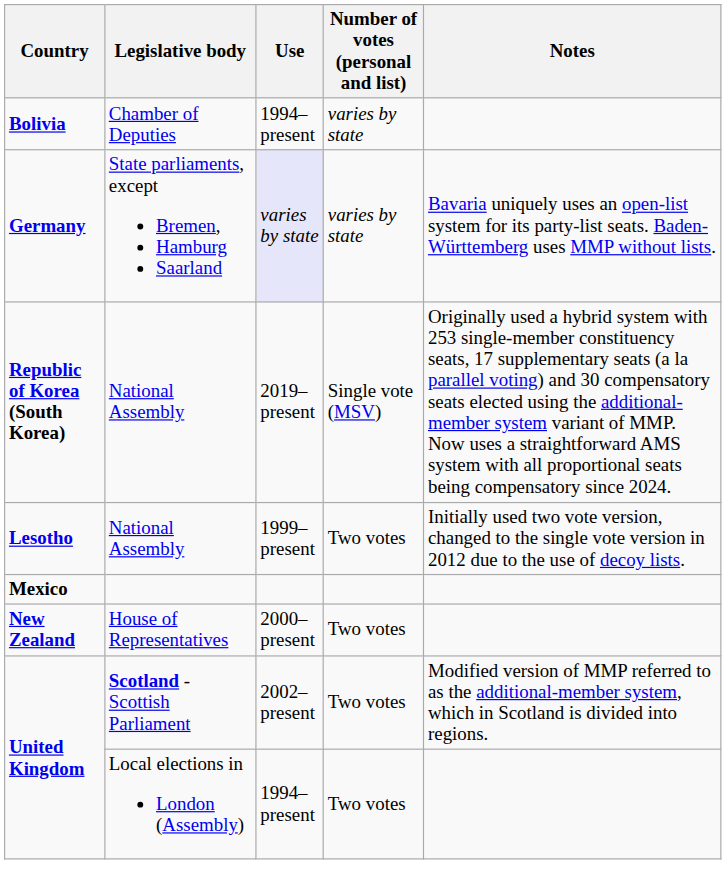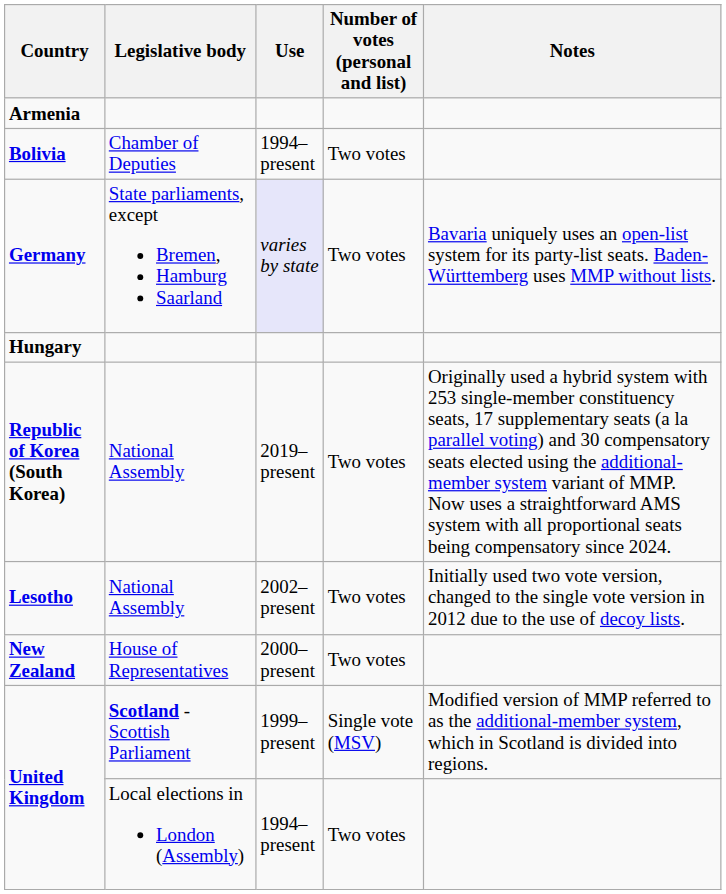+ row: Armenia
Bolivia | Number of votes (personal and list): varies by state -> Two votes
Germany | Number of votes (personal and list): varies by state -> Two votes
+ row: Hungary
Republic of Korea (South Korea) | Number of votes (personal and list): Single vote (MSV) -> Two votes
Lesotho | Use: 1999–present -> 2002–present
- row: Mexico
United Kingdom / Scotland - Scottish Parliament | Use: 2002–present -> 1999–present
United Kingdom / Scotland - Scottish Parliament | Number of votes (personal and list): Two votes -> Single vote (MSV)
